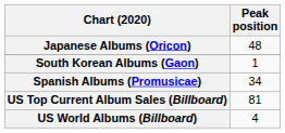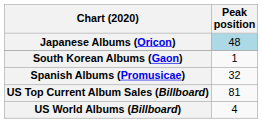Japanese Albums (Oricon) | Peak position: no background -> lightblue background
Spanish Albums (Promusicae) | Peak position: 34 -> 32
